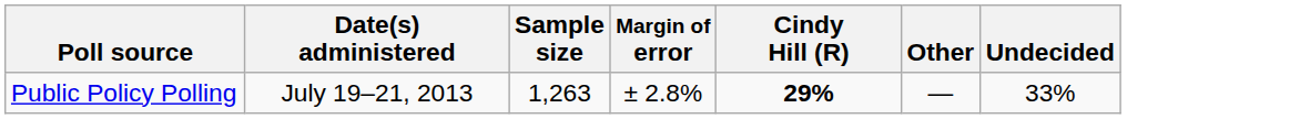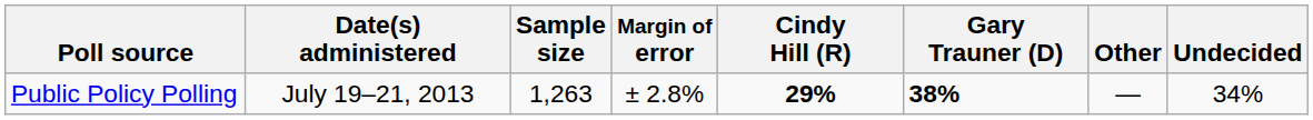+ column: Gary Trauner (D) | 38%
Public Policy Polling | Undecided: 33% -> 34%
